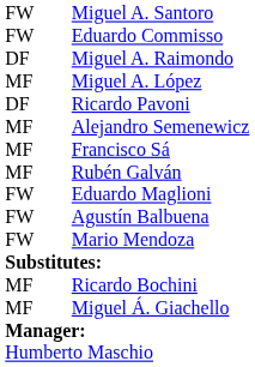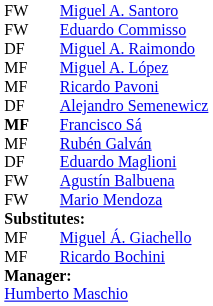Ricardo Pavoni | column 1: DF -> MF
Alejandro Semenewicz | column 1: MF -> DF
Francisco Sá | column 1: normal -> bold
Eduardo Maglioni | column 1: FW -> DF
rows swapped: Ricardo Bochini <-> Miguel Á. Giachello
